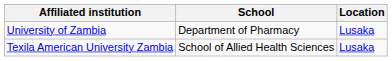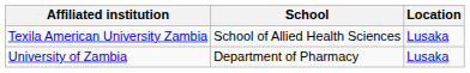rows swapped: University of Zambia <-> Texila American University Zambia
